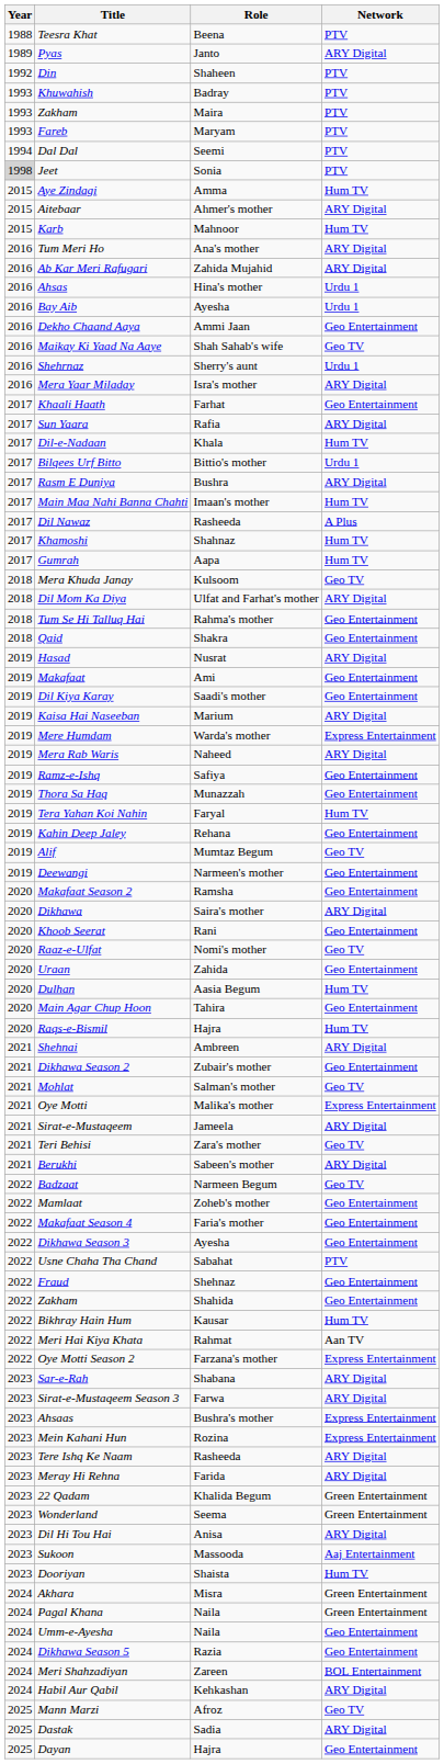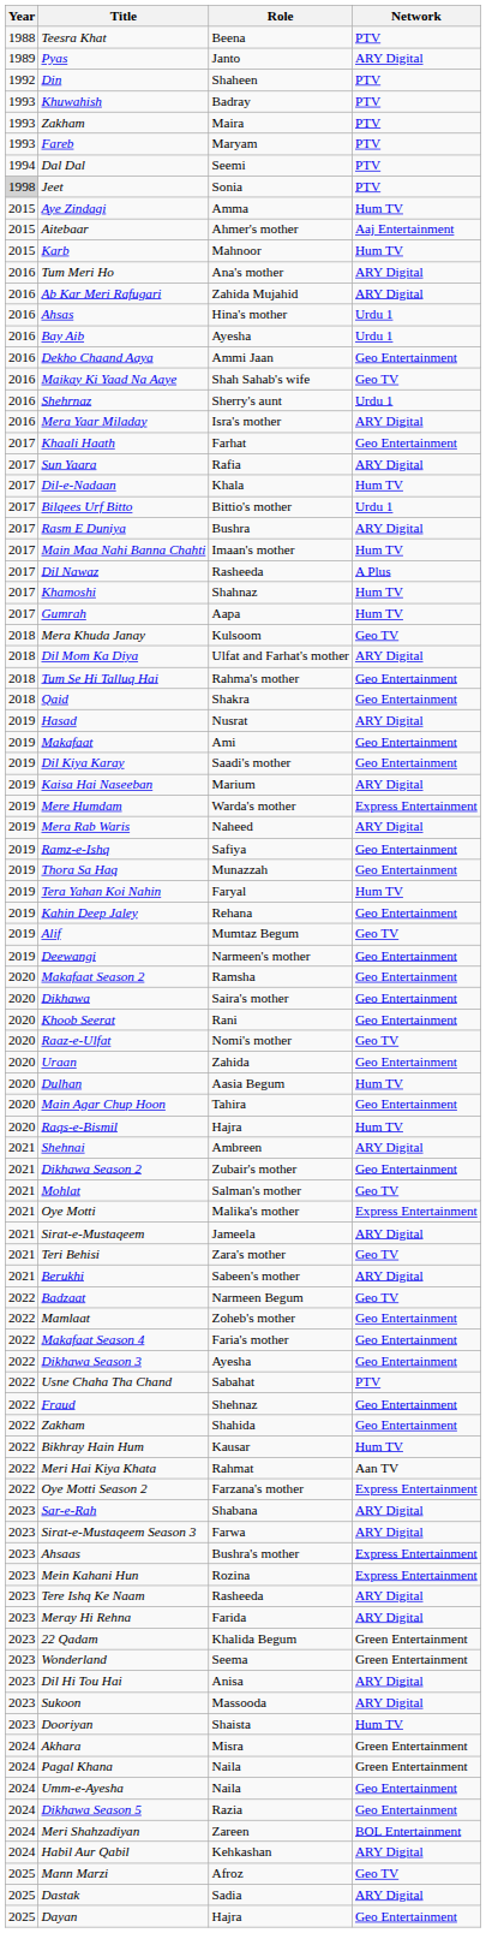Aitebaar | Network: ARY Digital -> Aaj Entertainment
Dikhawa | Network: ARY Digital -> Geo Entertainment
Sukoon | Network: Aaj Entertainment -> ARY Digital
